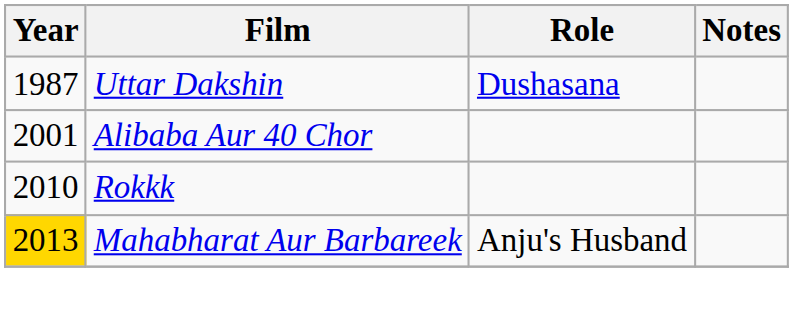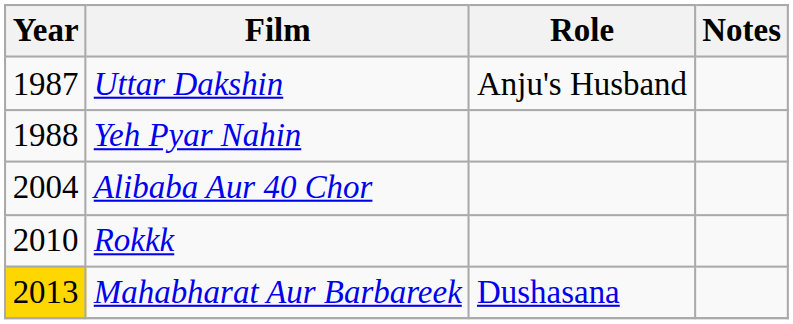Uttar Dakshin | Role: Dushasana -> Anju's Husband
+ row: 1988 | Yeh Pyar Nahin
Alibaba Aur 40 Chor | Year: 2001 -> 2004
Mahabharat Aur Barbareek | Role: Anju's Husband -> Dushasana
